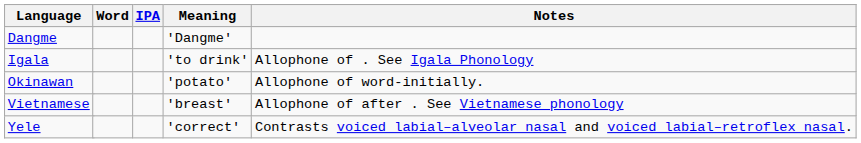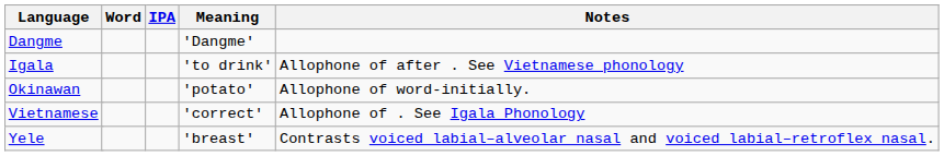Igala | Notes: Allophone of . See Igala Phonology -> Allophone of after . See Vietnamese phonology
Vietnamese | Meaning: 'breast' -> 'correct'
Vietnamese | Notes: Allophone of after . See Vietnamese phonology -> Allophone of . See Igala Phonology
Yele | Meaning: 'correct' -> 'breast'
